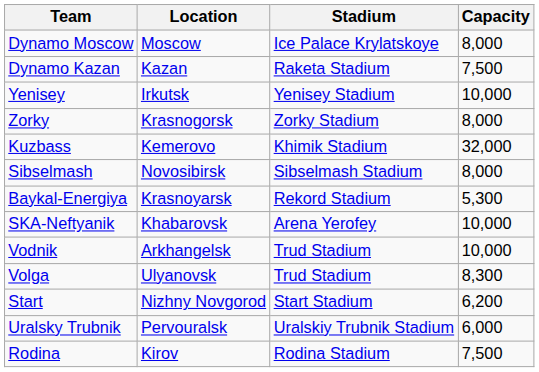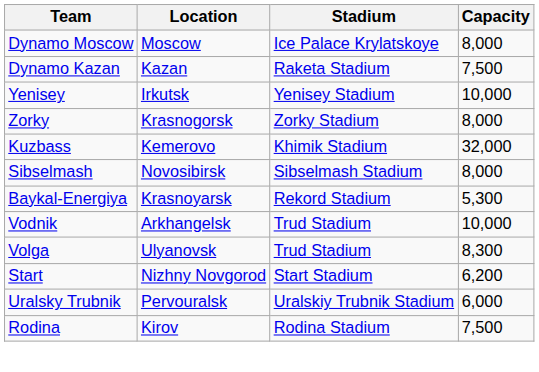- row: SKA-Neftyanik | Khabarovsk | Arena Yerofey | 10,000
